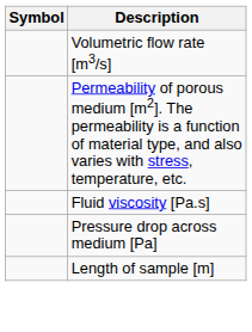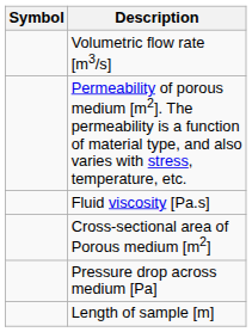+ row: Cross-sectional area of Porous medium [m2]
